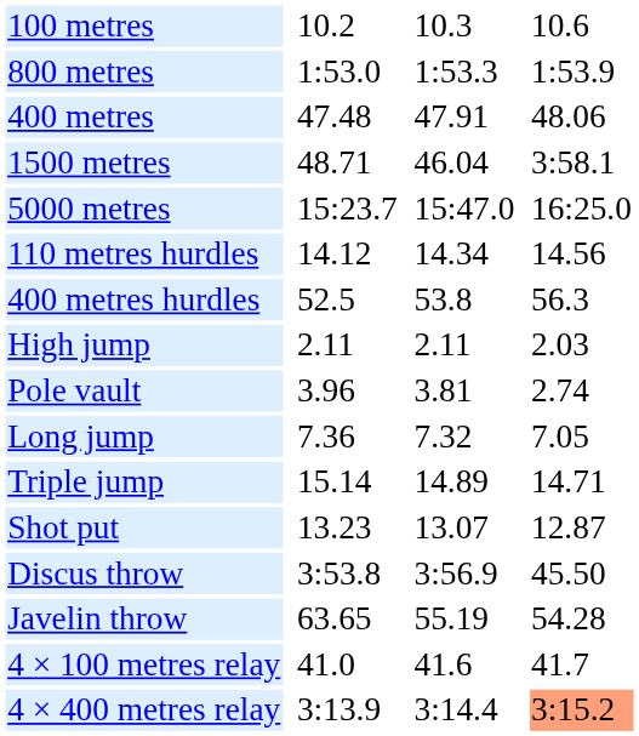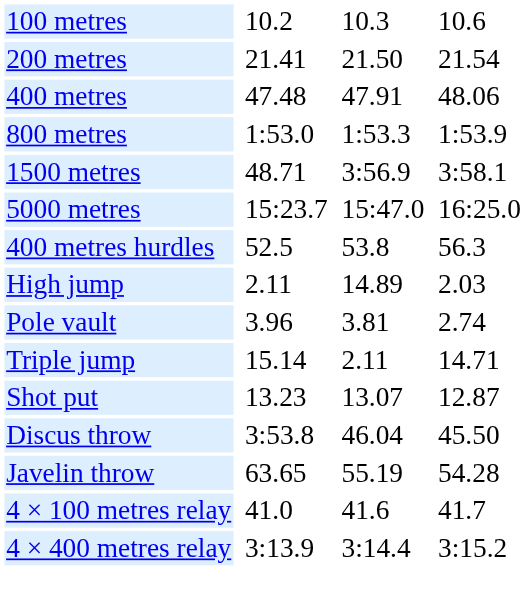+ row: 200 metres | 21.41 | 21.50 | 21.54
rows swapped: 400 metres <-> 800 metres
1500 metres | column 5: 46.04 -> 3:56.9
- row: 110 metres hurdles | 14.12 | 14.34 | 14.56
High jump | column 5: 2.11 -> 14.89
- row: Long jump | 7.36 | 7.32 | 7.05
Triple jump | column 5: 14.89 -> 2.11
Discus throw | column 5: 3:56.9 -> 46.04
4 × 400 metres relay | column 7: lightsalmon background -> no background
